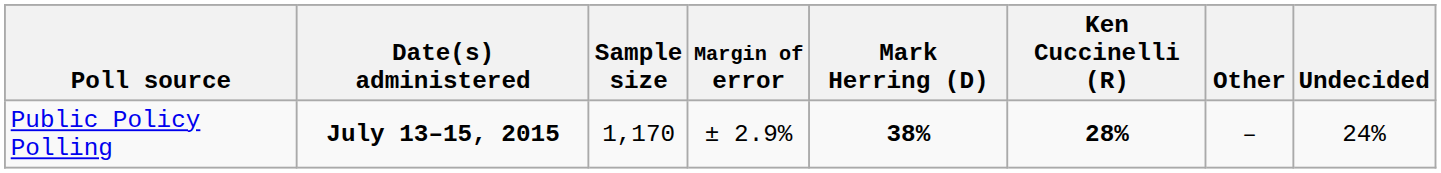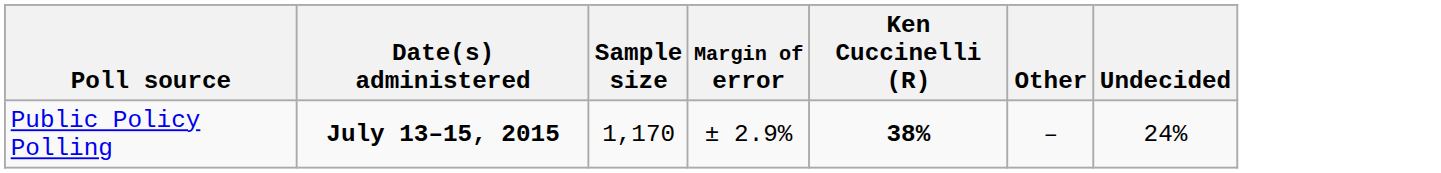- column: Mark Herring (D) | 38%
Public Policy Polling | Ken Cuccinelli (R): 28% -> 38%
